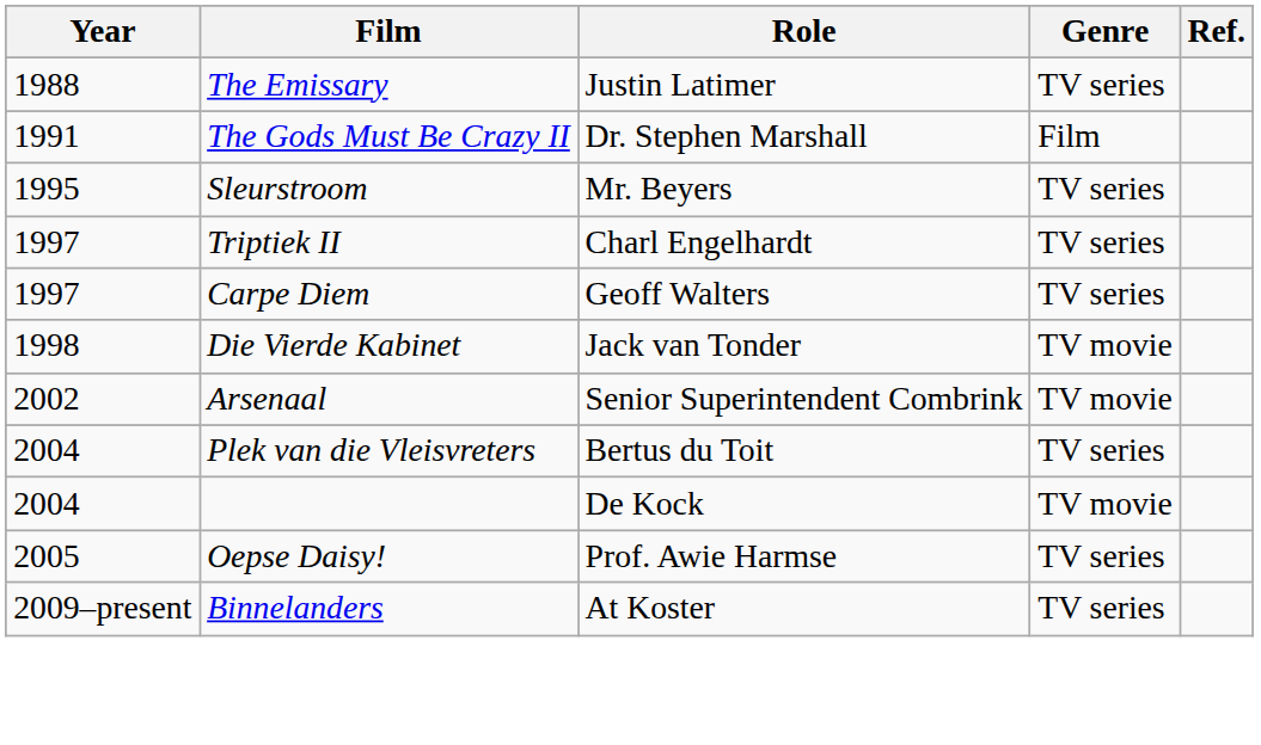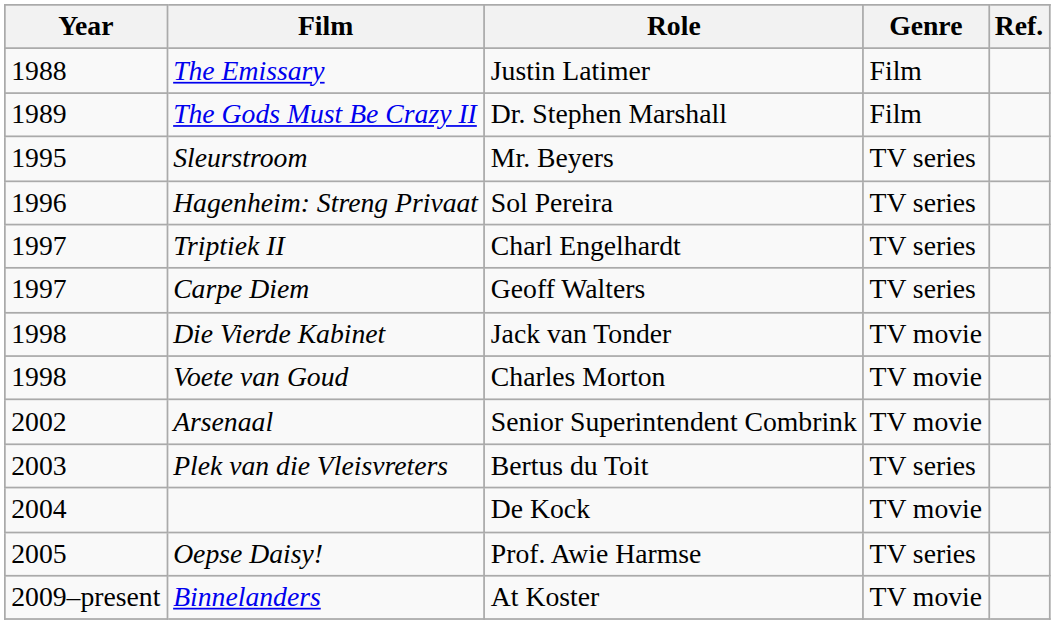The Emissary | Genre: TV series -> Film
The Gods Must Be Crazy II | Year: 1991 -> 1989
+ row: 1996 | Hagenheim: Streng Privaat | Sol Pereira | TV series
+ row: 1998 | Voete van Goud | Charles Morton | TV movie
Plek van die Vleisvreters | Year: 2004 -> 2003
Binnelanders | Genre: TV series -> TV movie
